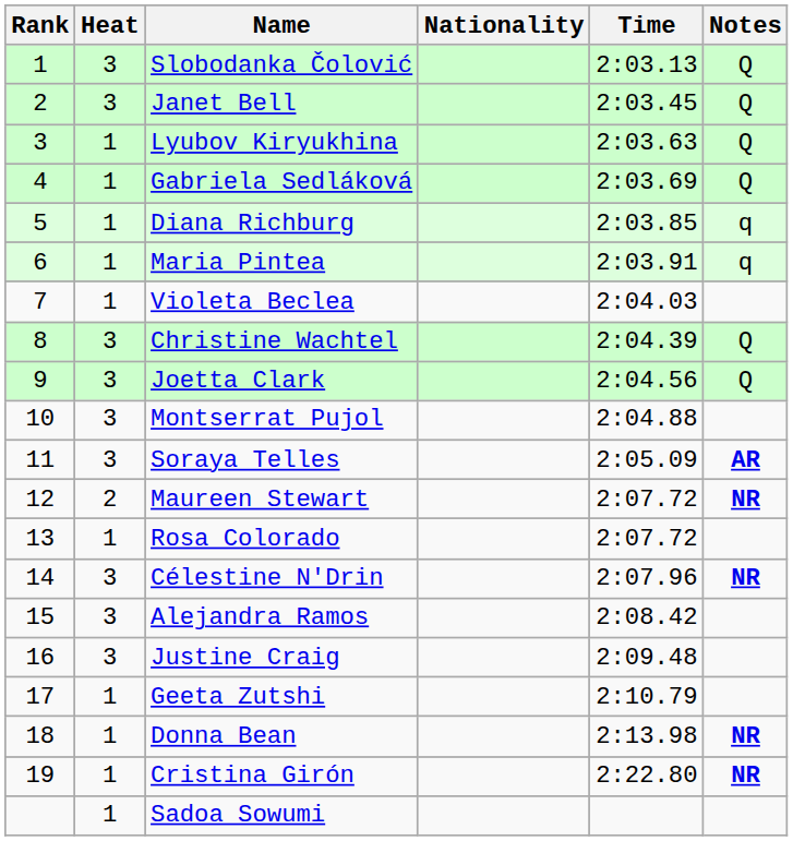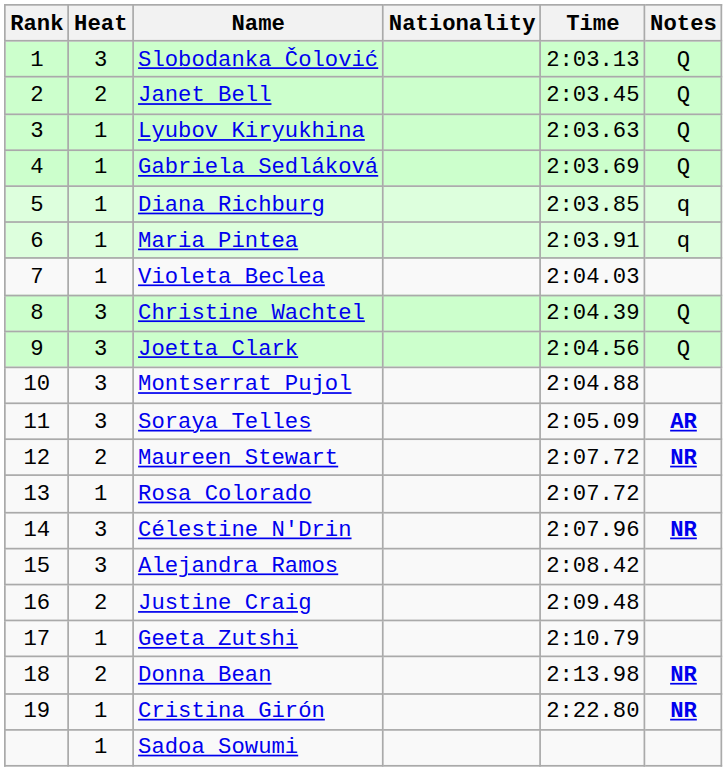Janet Bell | Heat: 3 -> 2
Justine Craig | Heat: 3 -> 2
Donna Bean | Heat: 1 -> 2
